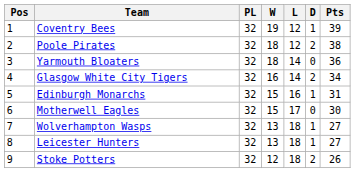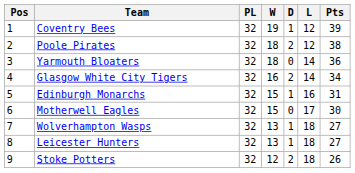columns swapped: D <-> L
